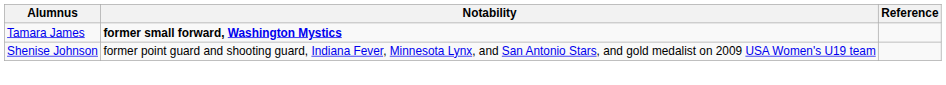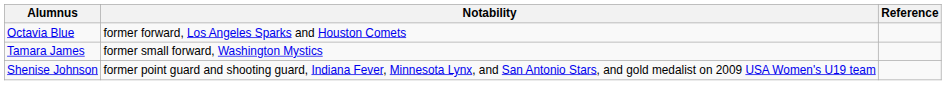+ row: Octavia Blue | former forward, Los Angeles Sparks and Houston Comets
Tamara James | Notability: bold -> normal
